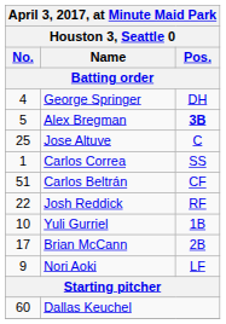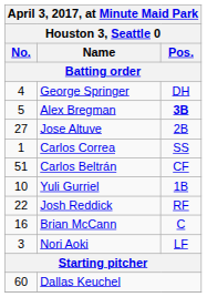Jose Altuve | No.: 25 -> 27
Jose Altuve | Pos.: C -> 2B
rows swapped: Josh Reddick <-> Yuli Gurriel
Brian McCann | No.: 17 -> 16
Brian McCann | Pos.: 2B -> C
Nori Aoki | No.: 9 -> 3
